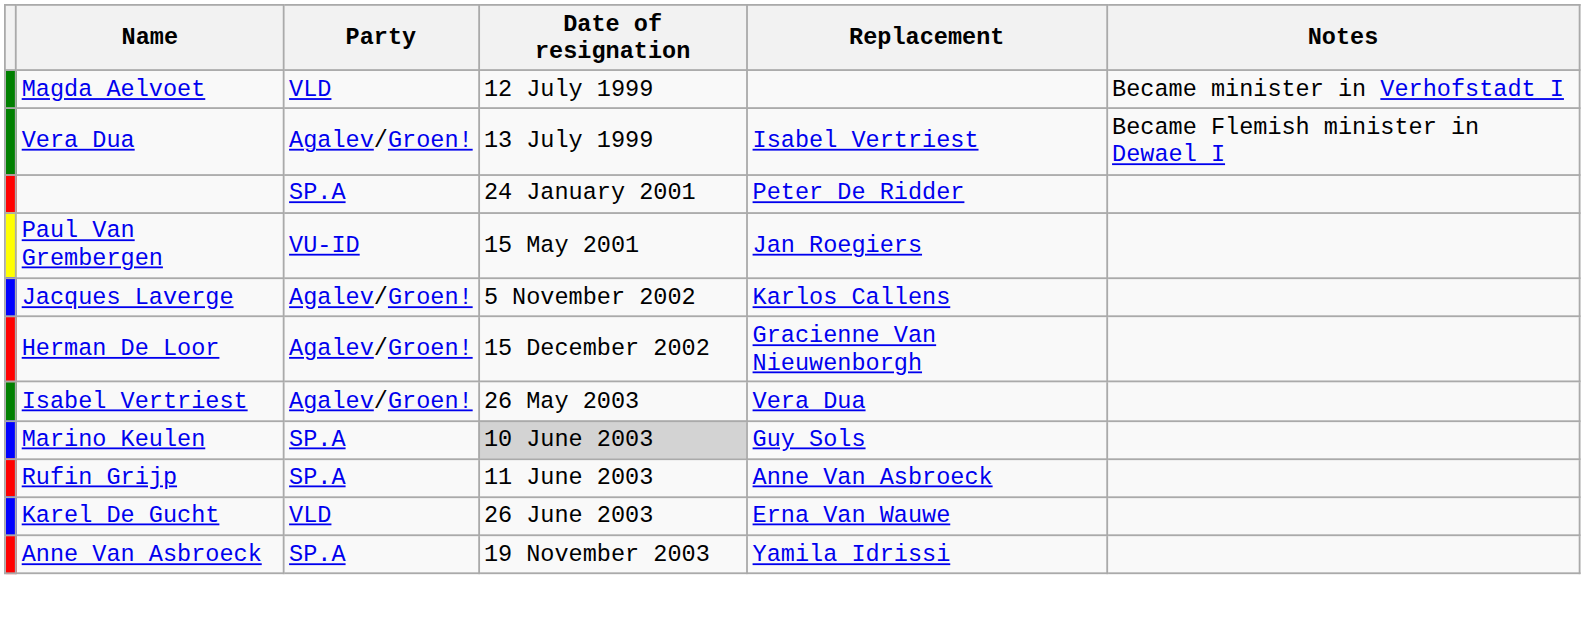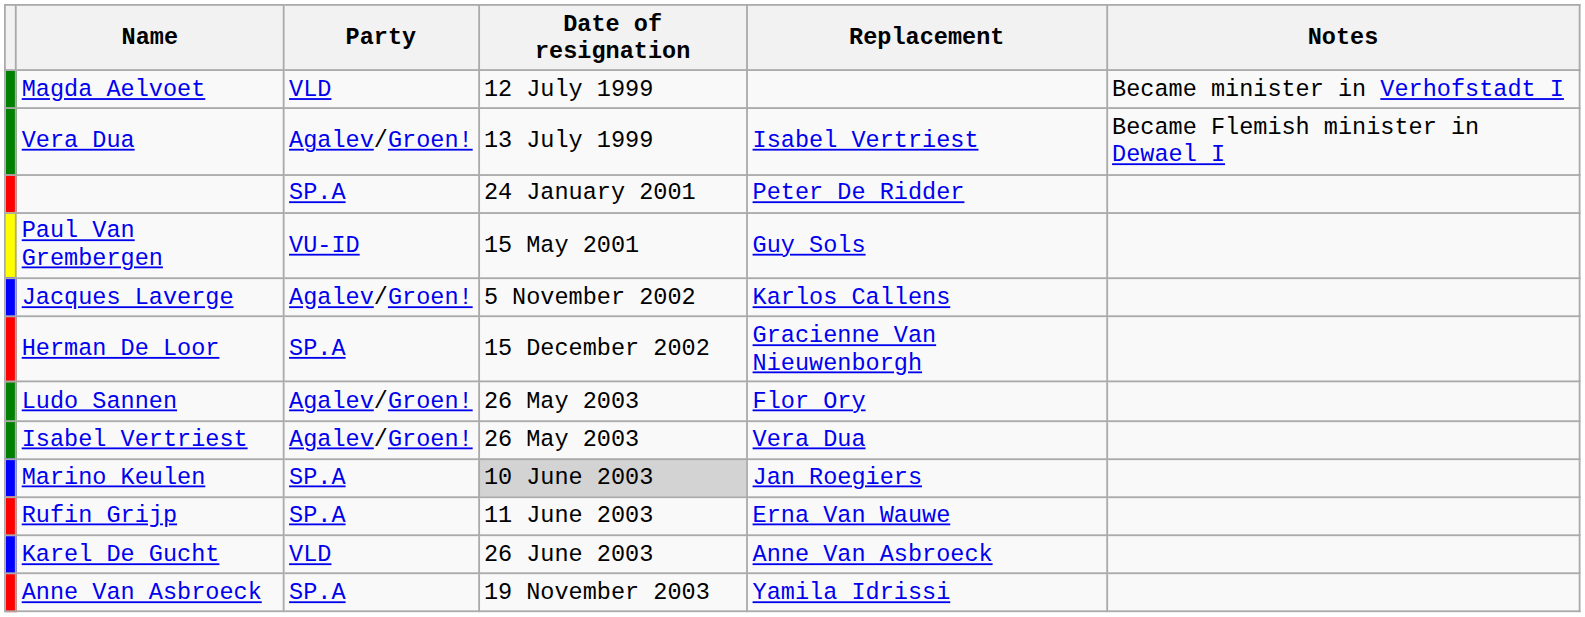Paul Van Grembergen | Replacement: Jan Roegiers -> Guy Sols
Herman De Loor | Party: Agalev/Groen! -> SP.A
+ row: Ludo Sannen | Agalev/Groen! | 26 May 2003 | Flor Ory
Marino Keulen | Replacement: Guy Sols -> Jan Roegiers
Rufin Grijp | Replacement: Anne Van Asbroeck -> Erna Van Wauwe
Karel De Gucht | Replacement: Erna Van Wauwe -> Anne Van Asbroeck
